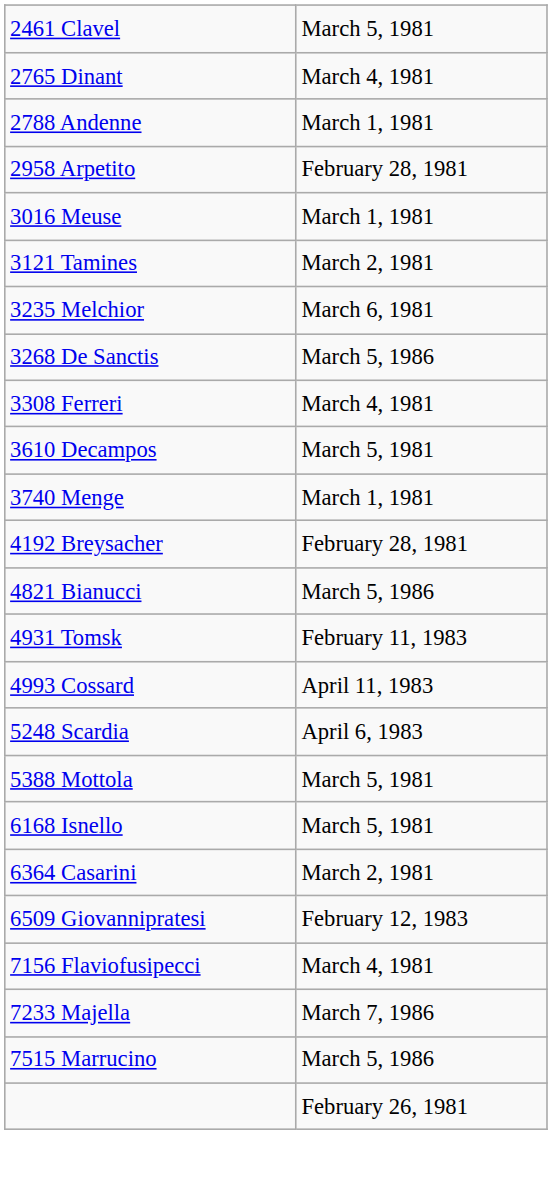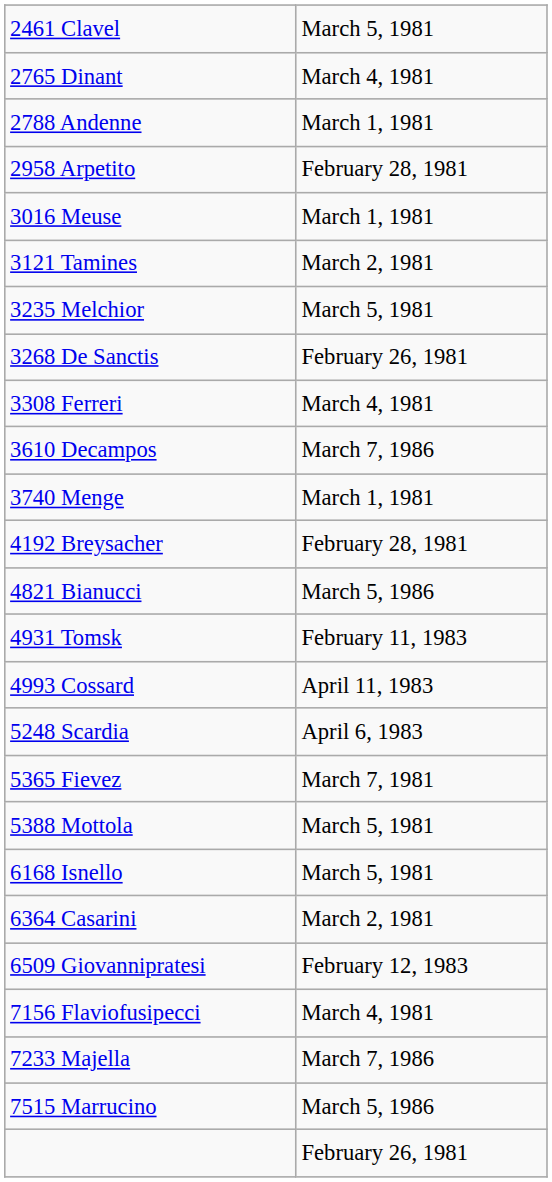3235 Melchior | column 2: March 6, 1981 -> March 5, 1981
3268 De Sanctis | column 2: March 5, 1986 -> February 26, 1981
3610 Decampos | column 2: March 5, 1981 -> March 7, 1986
+ row: 5365 Fievez | March 7, 1981
